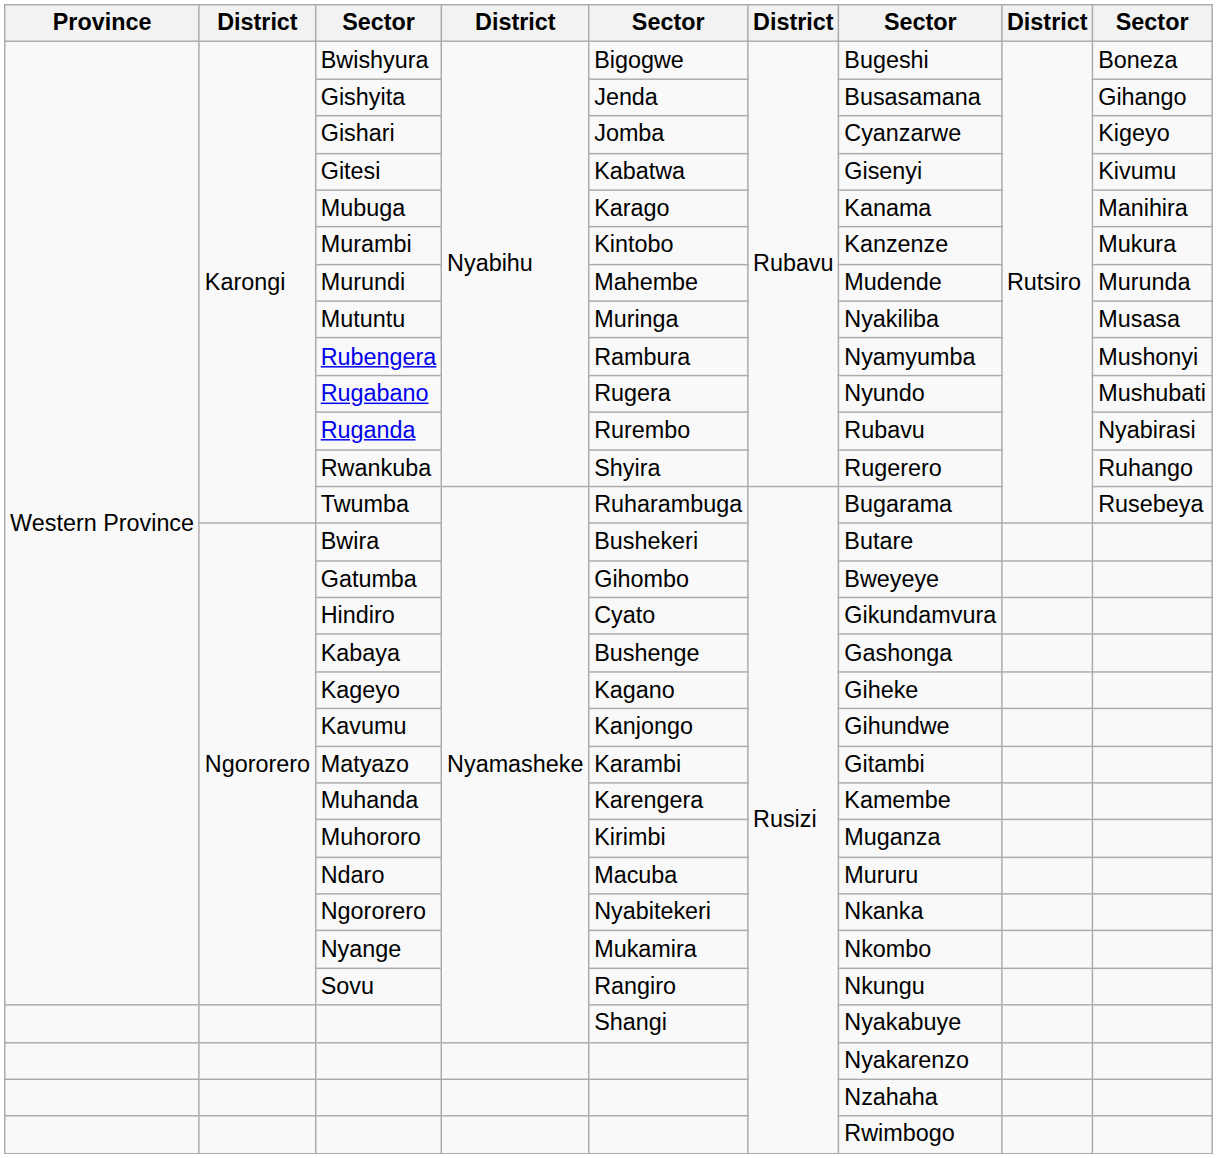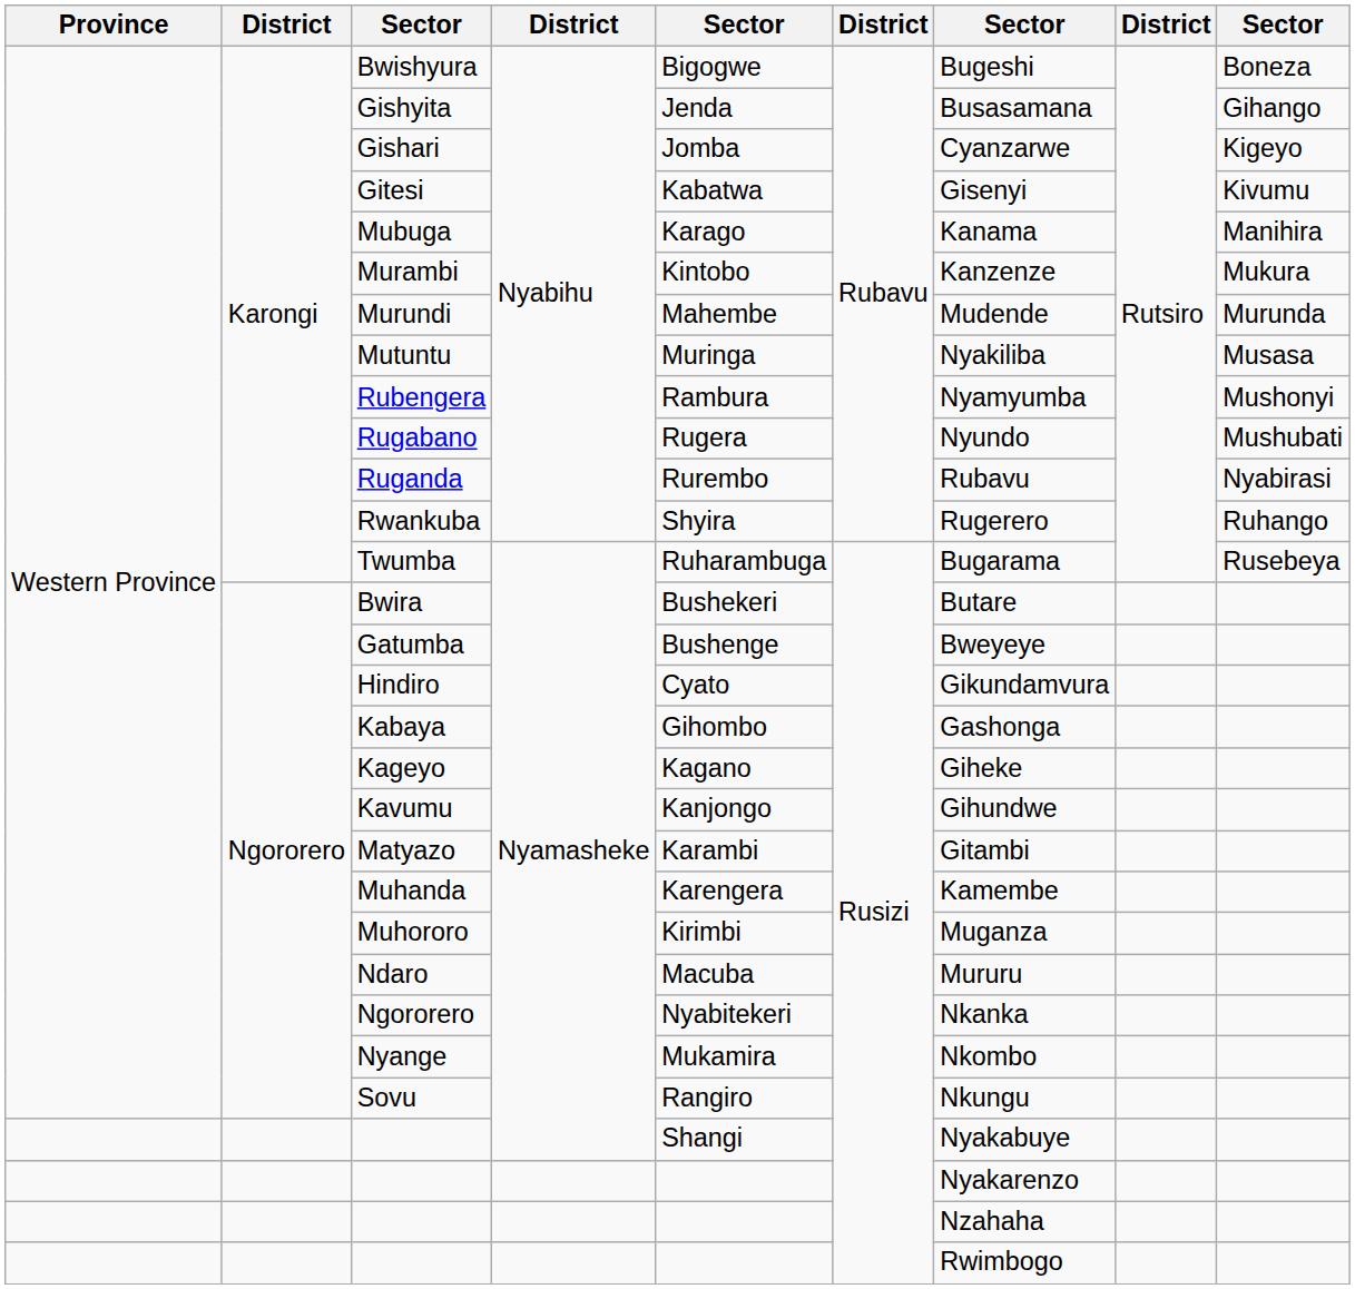Gatumba | column 5: Gihombo -> Bushenge
Kabaya | column 5: Bushenge -> Gihombo
